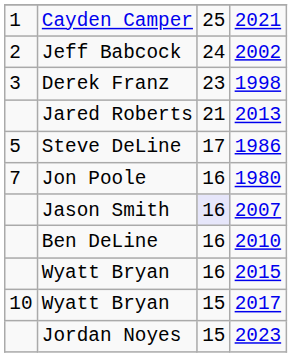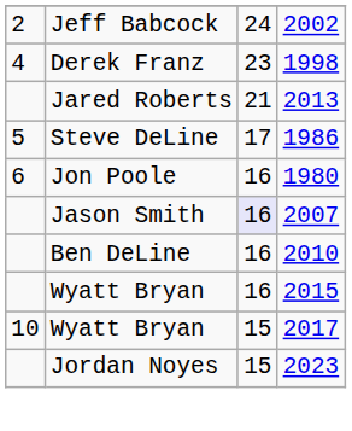- row: 1 | Cayden Camper | 25 | 2021
Derek Franz | column 1: 3 -> 4
Jon Poole | column 1: 7 -> 6
